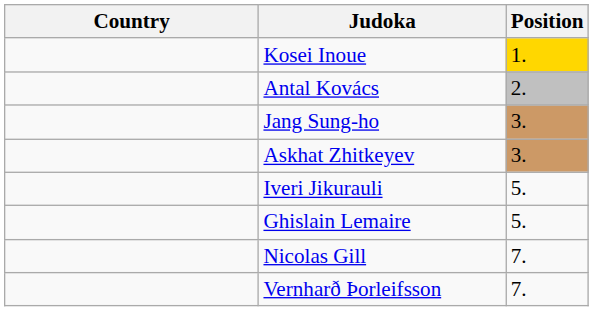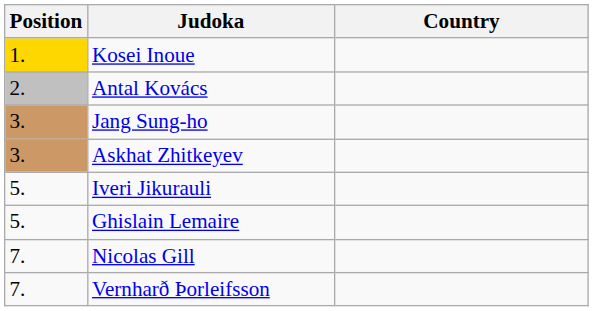columns swapped: Position <-> Country
